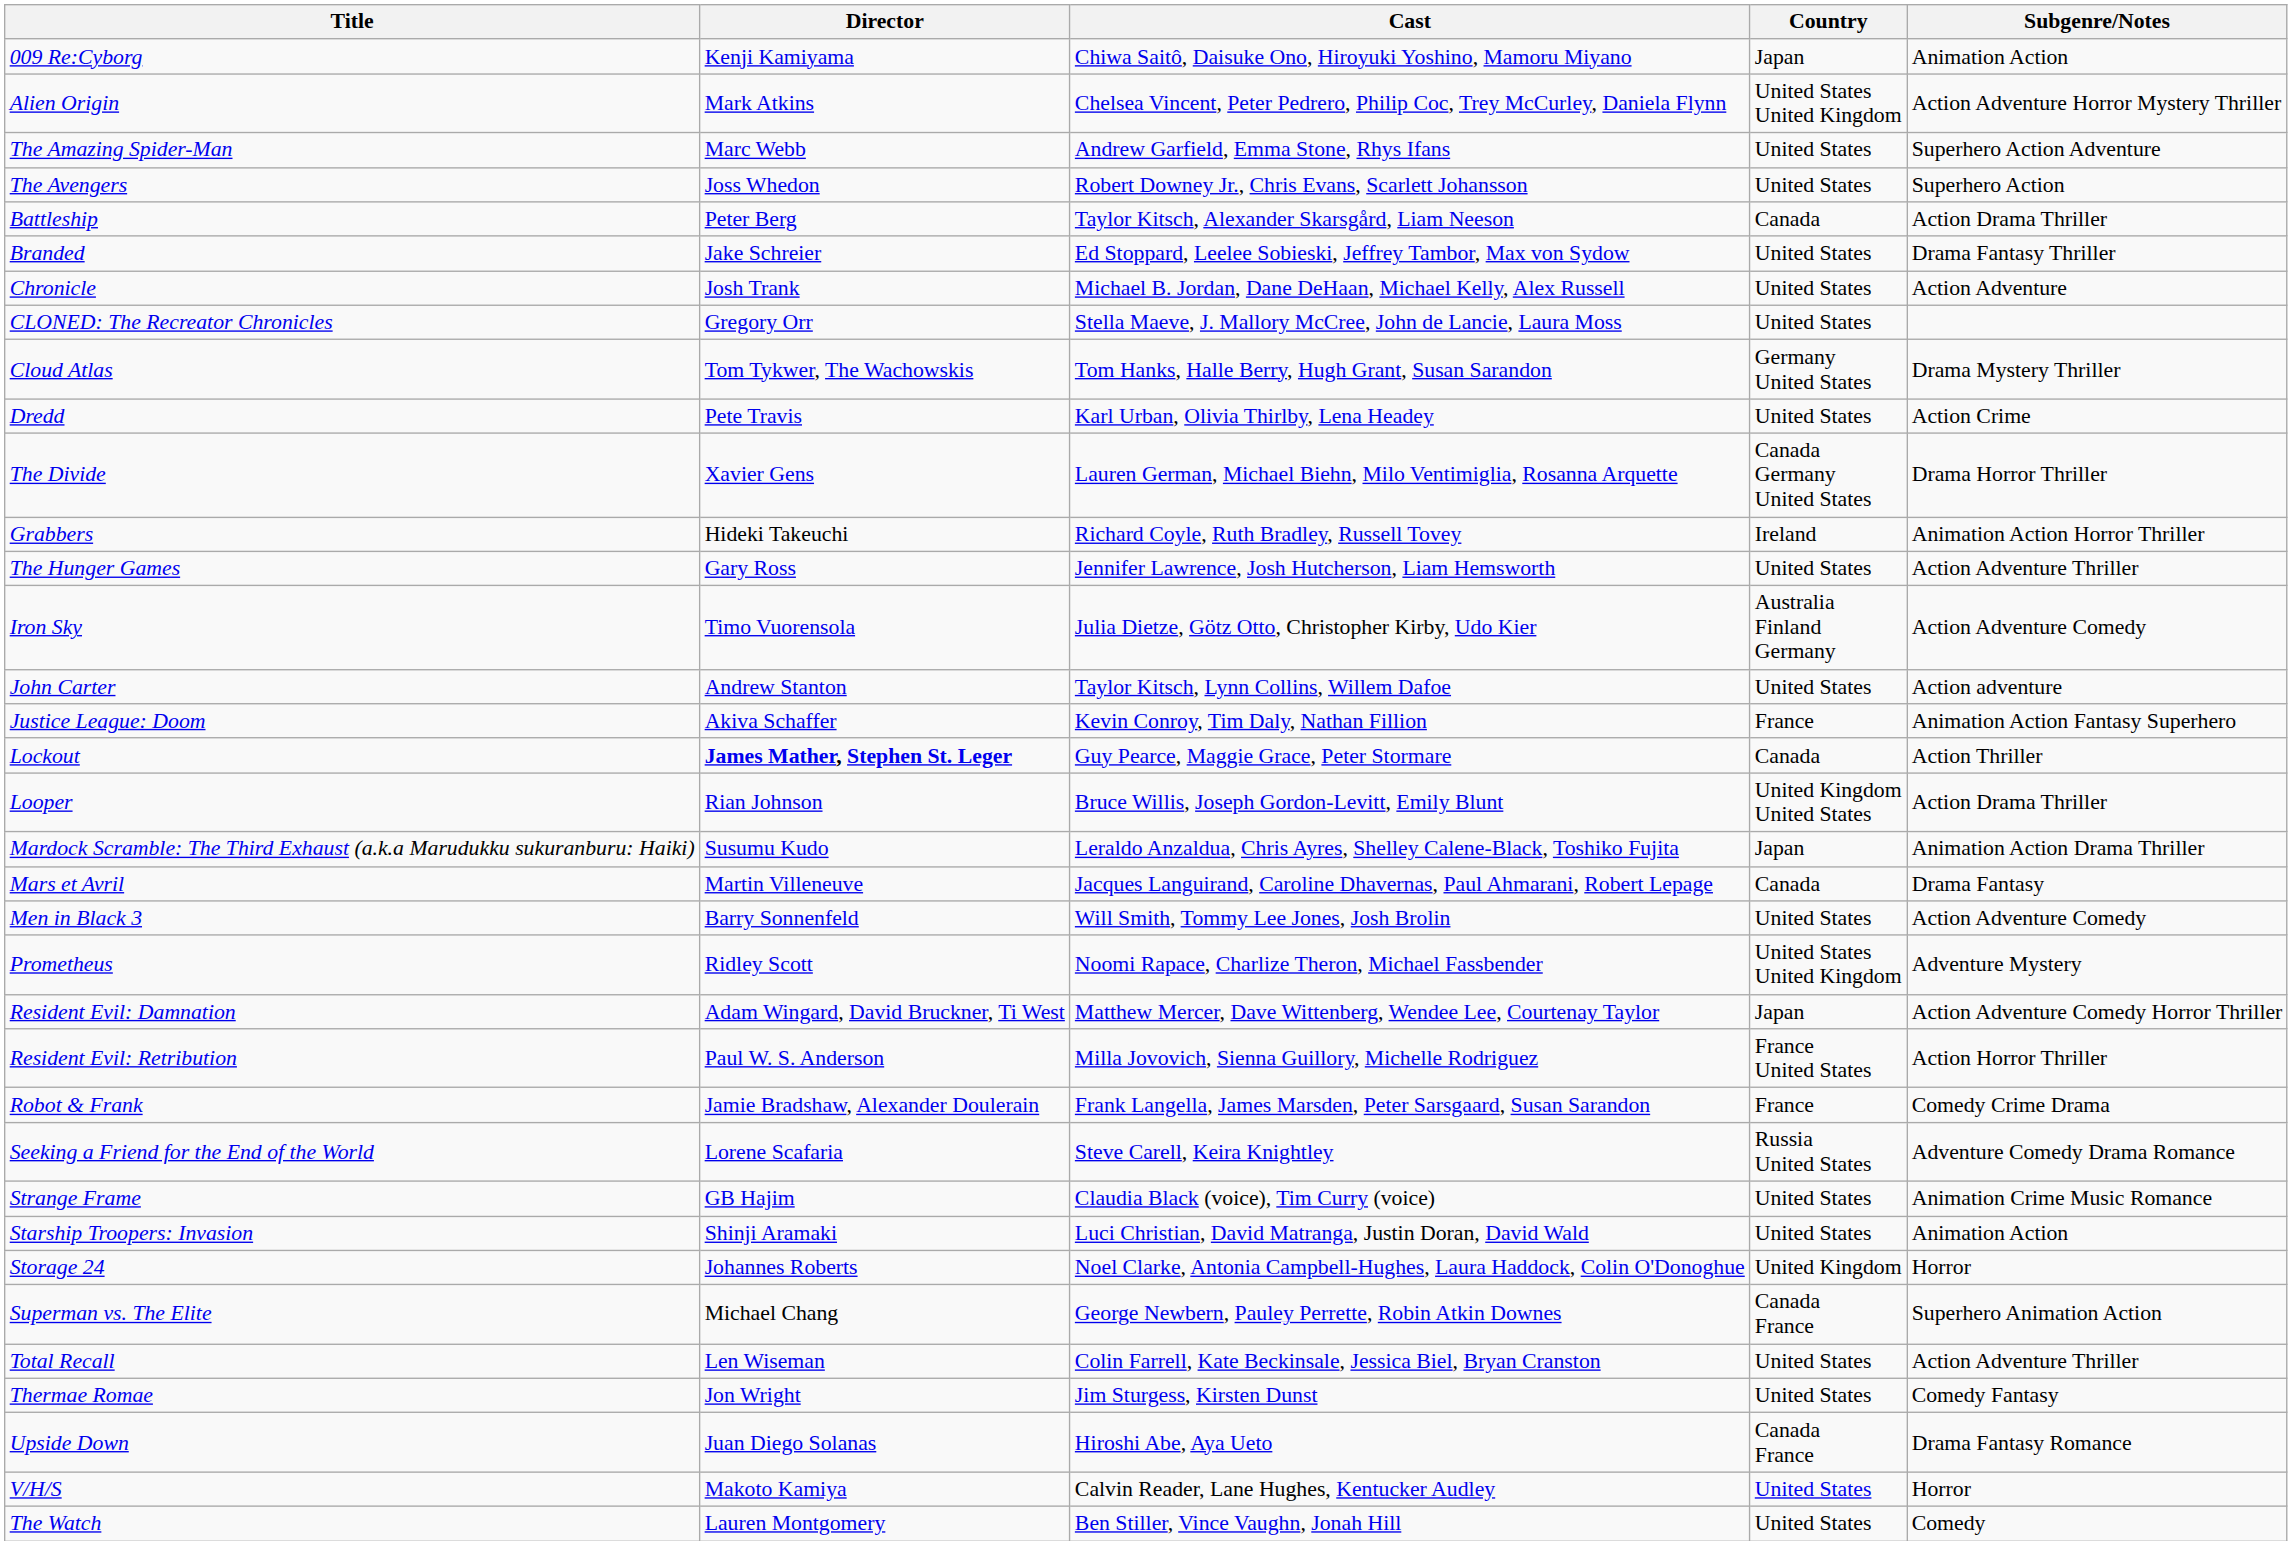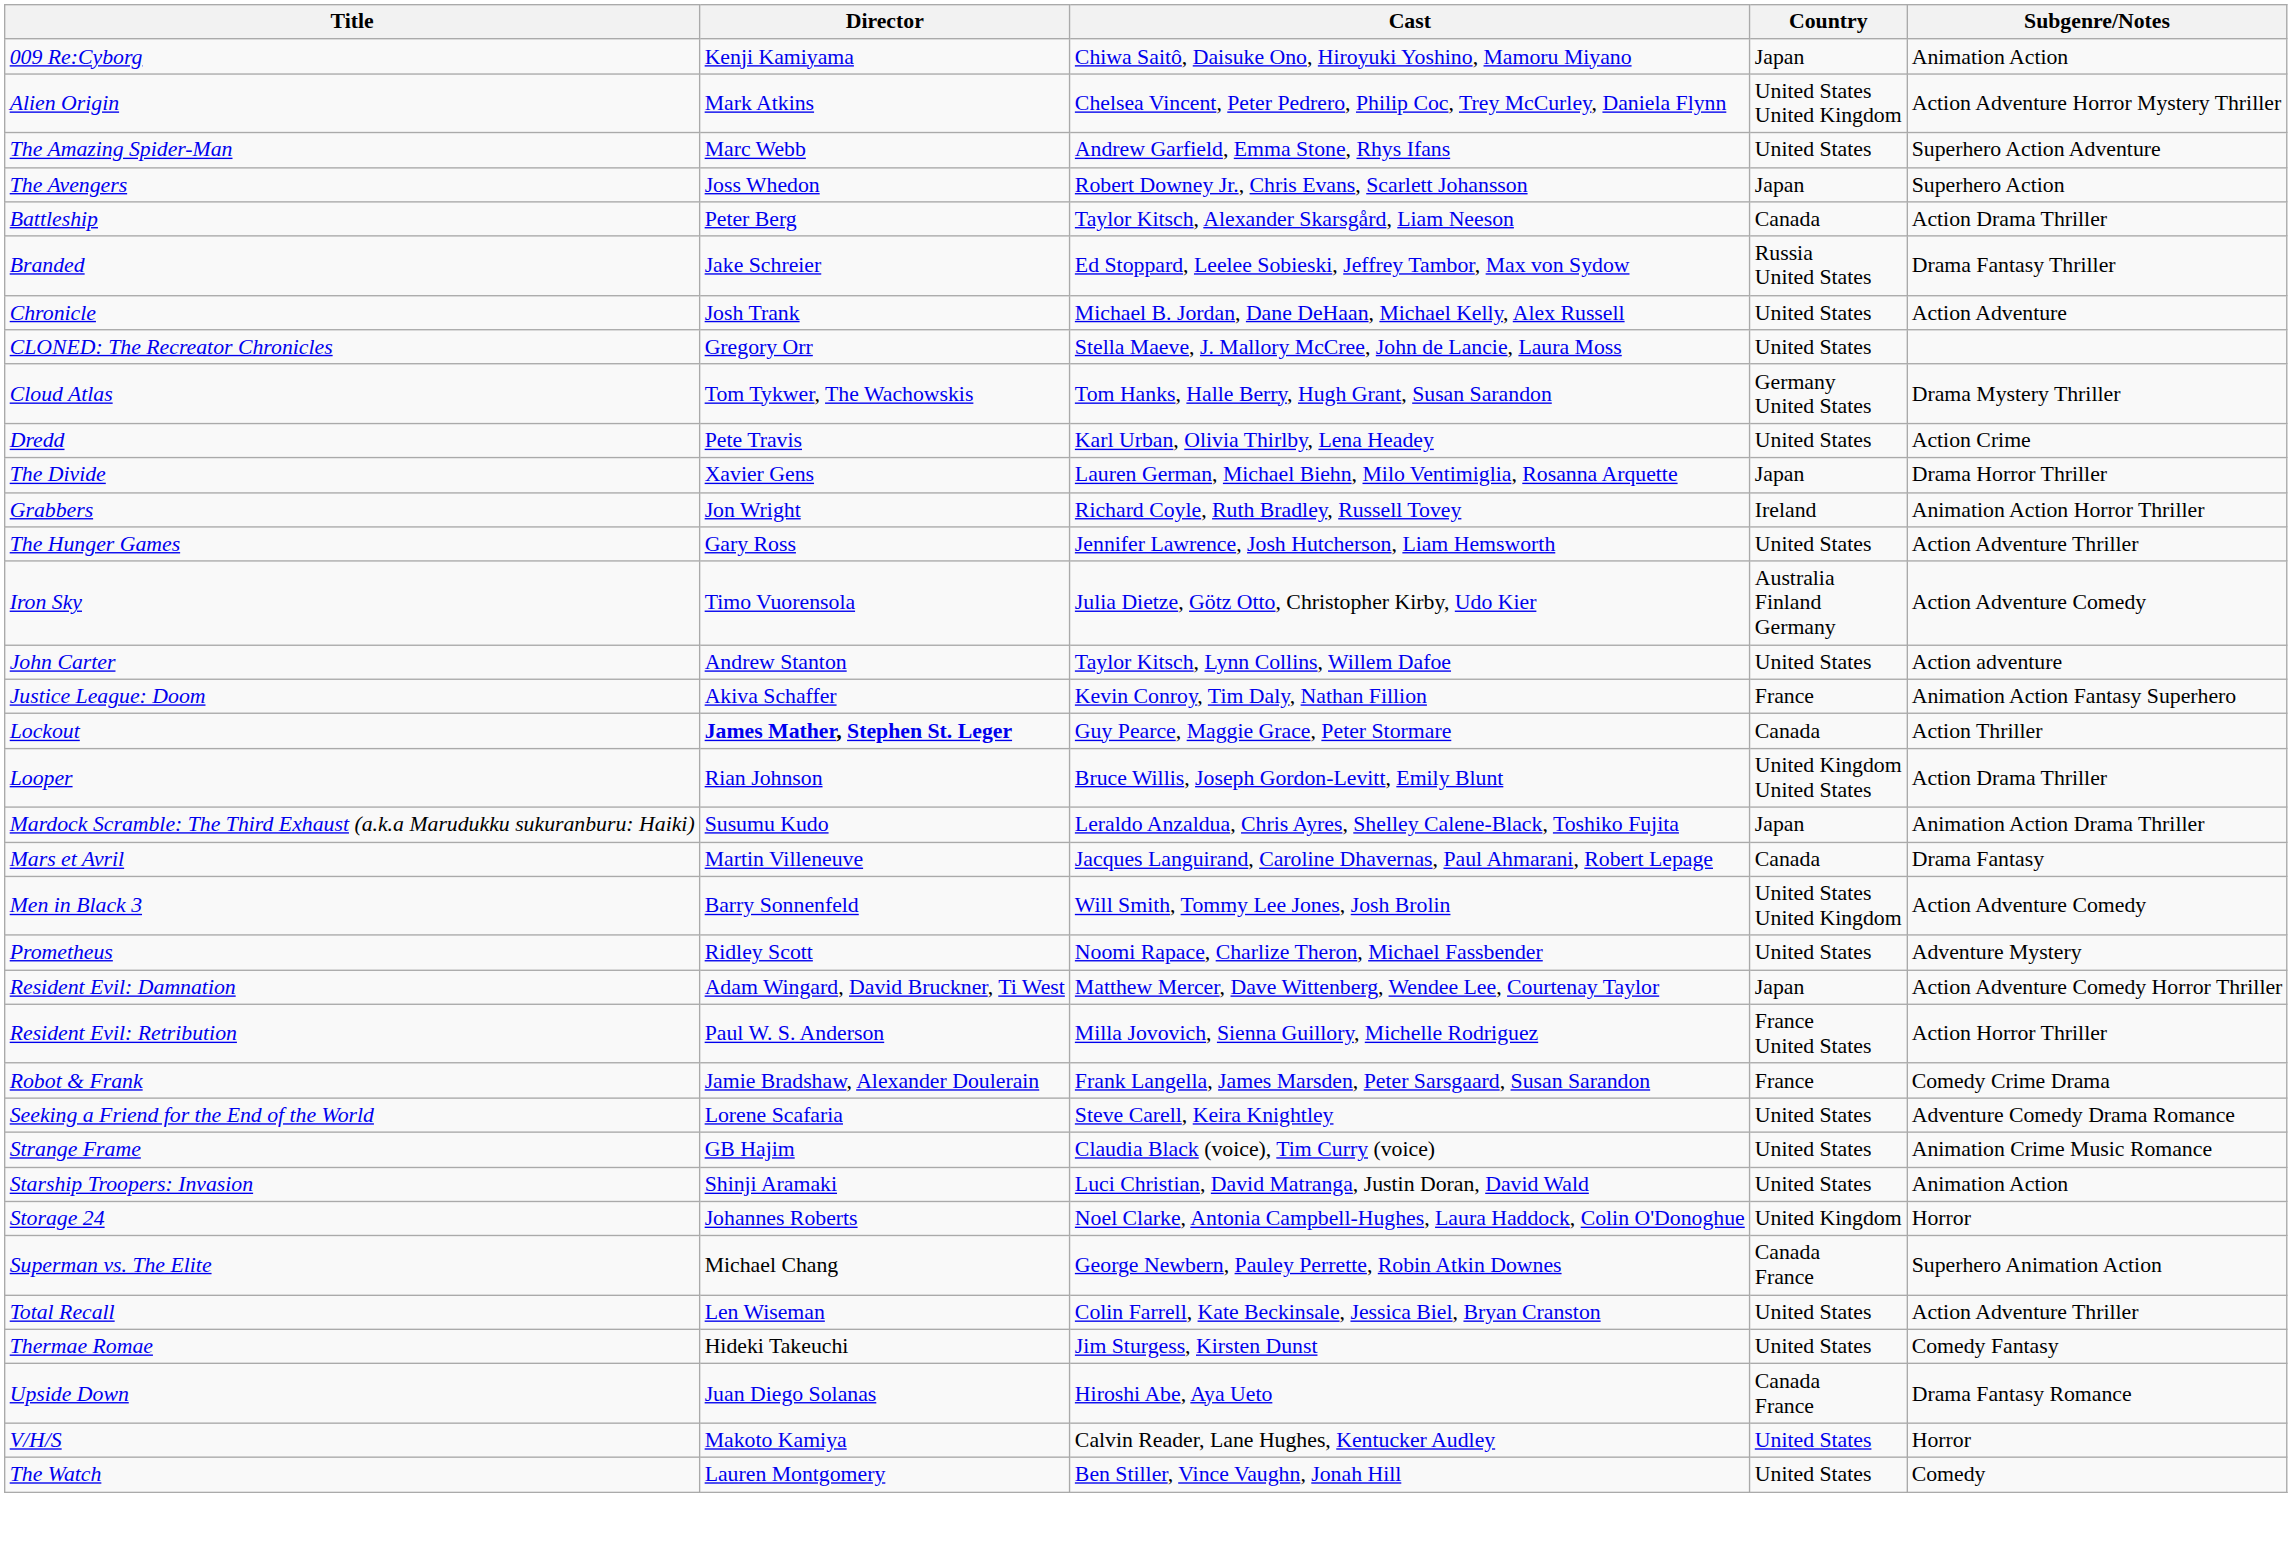The Avengers | Country: United States -> Japan
Branded | Country: United States -> Russia United States
The Divide | Country: Canada Germany United States -> Japan
Grabbers | Director: Hideki Takeuchi -> Jon Wright
Men in Black 3 | Country: United States -> United States United Kingdom
Prometheus | Country: United States United Kingdom -> United States
Seeking a Friend for the End of the World | Country: Russia United States -> United States
Thermae Romae | Director: Jon Wright -> Hideki Takeuchi
